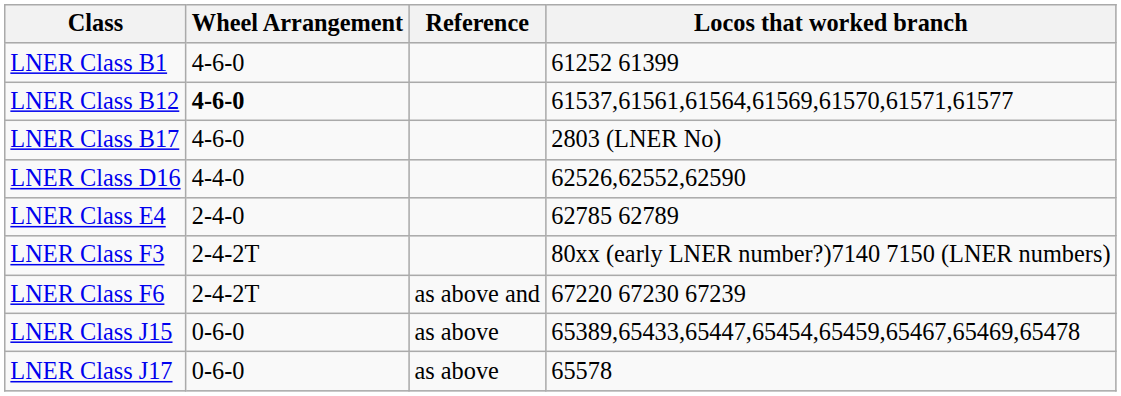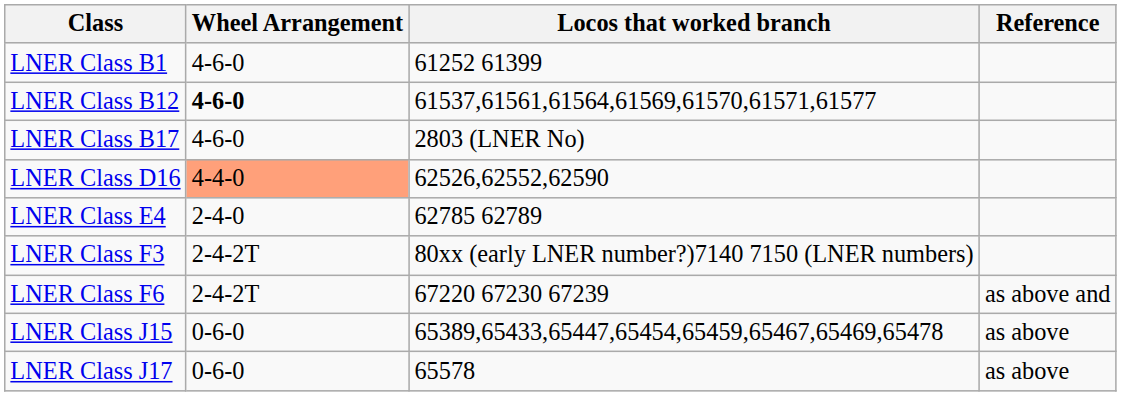columns swapped: Locos that worked branch <-> Reference
LNER Class D16 | Wheel Arrangement: no background -> lightsalmon background
